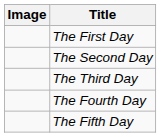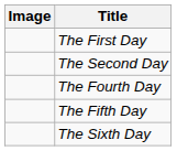- row: The Third Day
+ row: The Sixth Day
